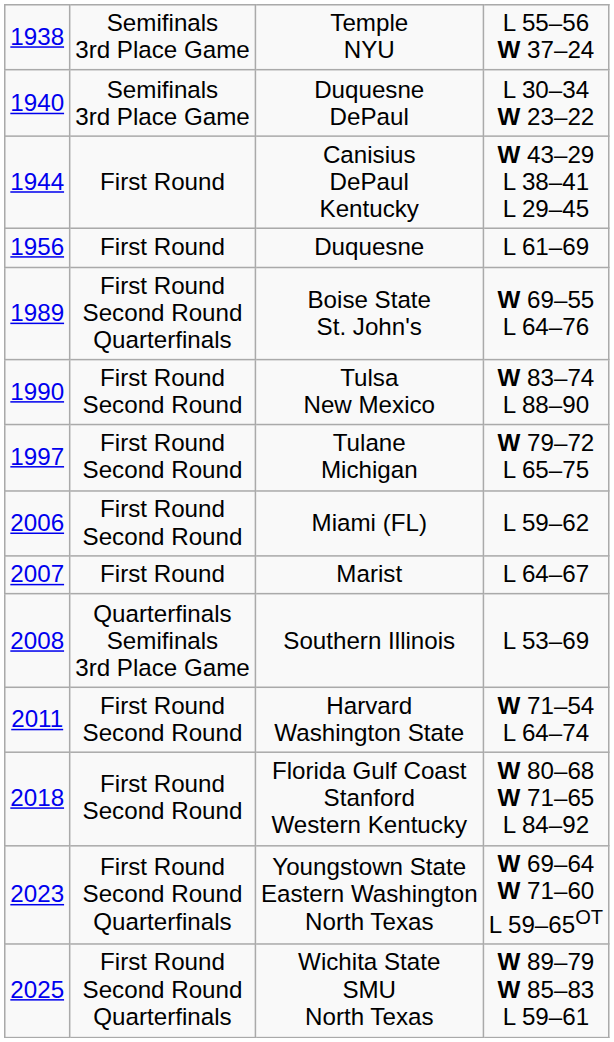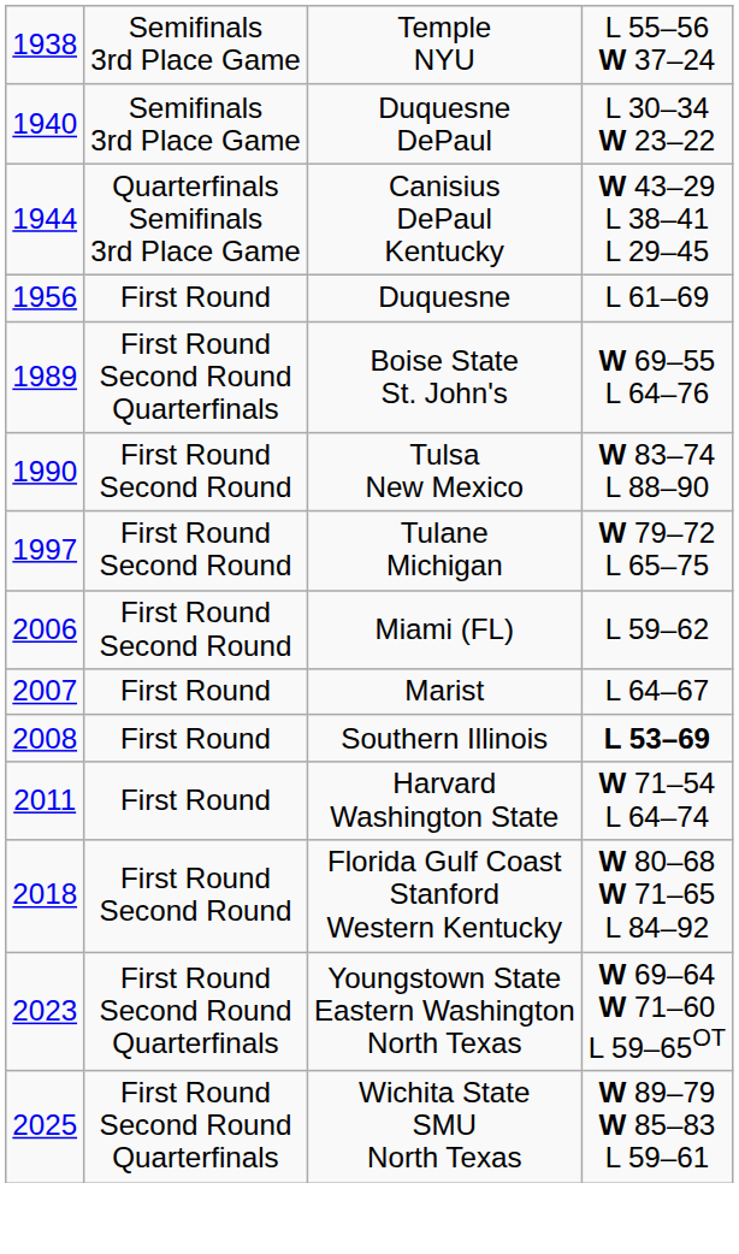Canisius DePaul Kentucky | column 2: First Round -> Quarterfinals Semifinals 3rd Place Game
Southern Illinois | column 2: Quarterfinals Semifinals 3rd Place Game -> First Round
Southern Illinois | column 4: normal -> bold
Harvard Washington State | column 2: First Round Second Round -> First Round
